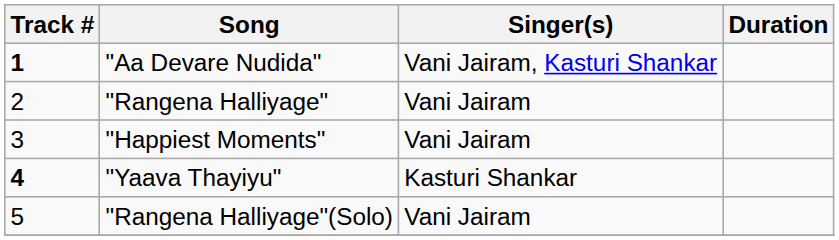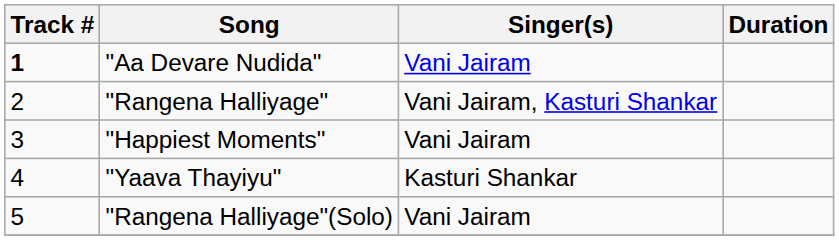"Aa Devare Nudida" | Singer(s): Vani Jairam, Kasturi Shankar -> Vani Jairam
"Rangena Halliyage" | Singer(s): Vani Jairam -> Vani Jairam, Kasturi Shankar
"Yaava Thayiyu" | Track #: bold -> normal
